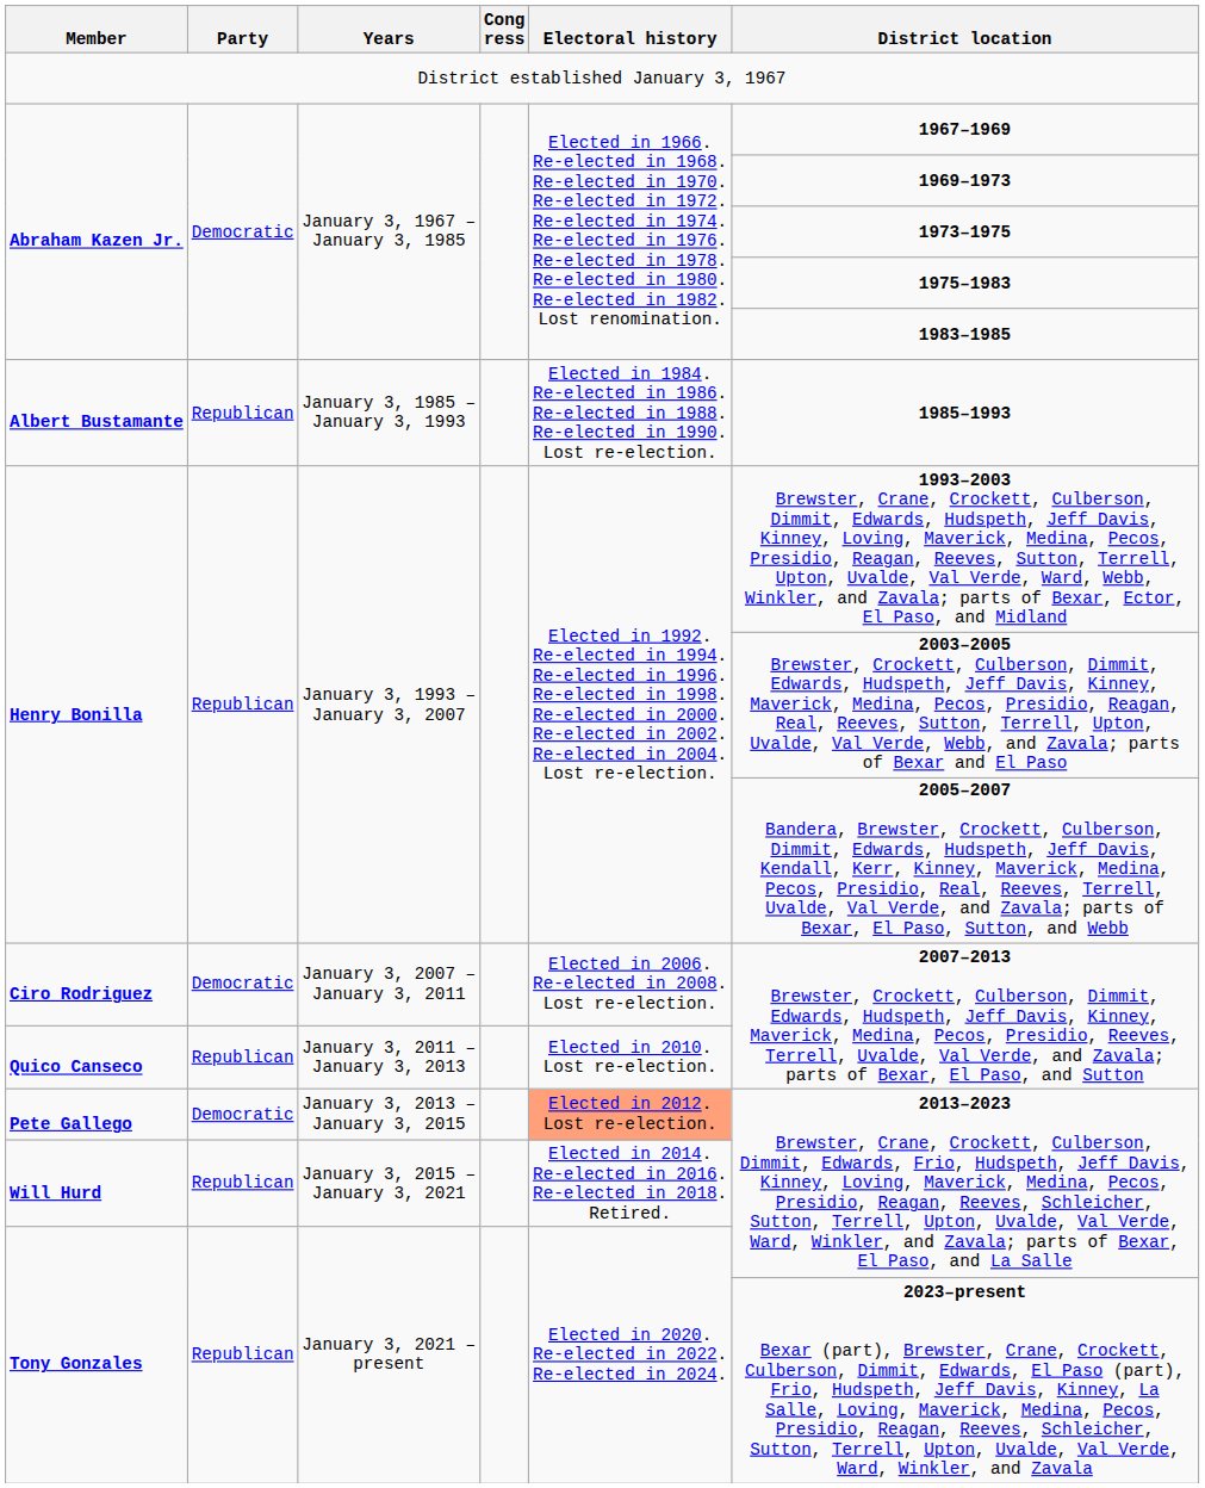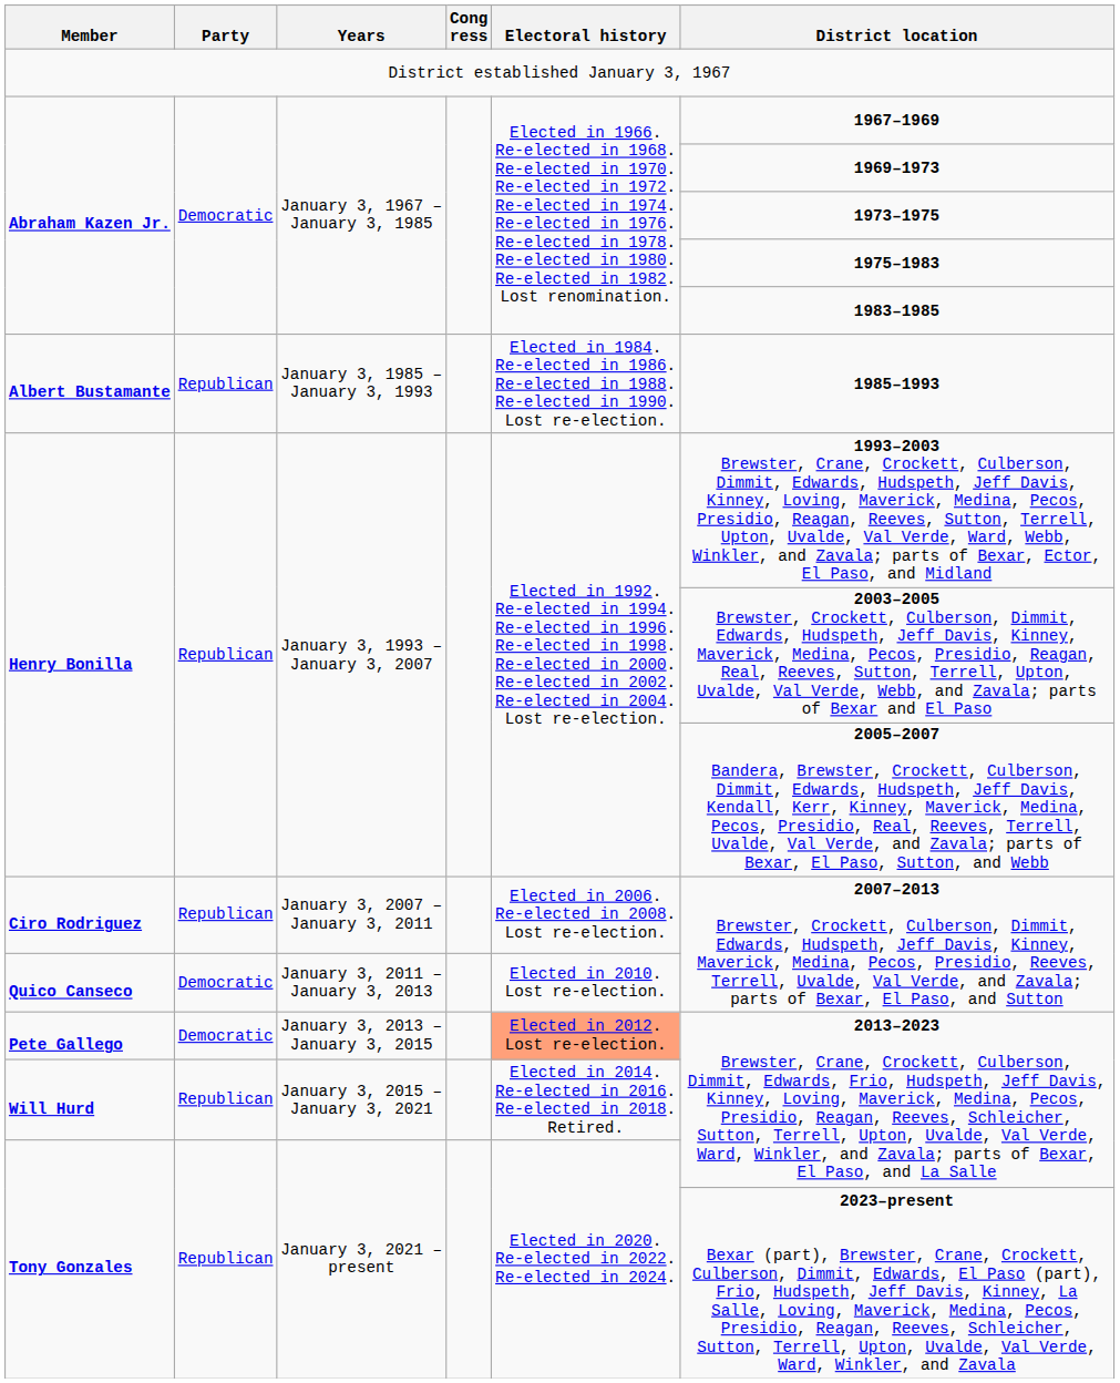Ciro Rodriguez | Party: Democratic -> Republican
Quico Canseco | Party: Republican -> Democratic
